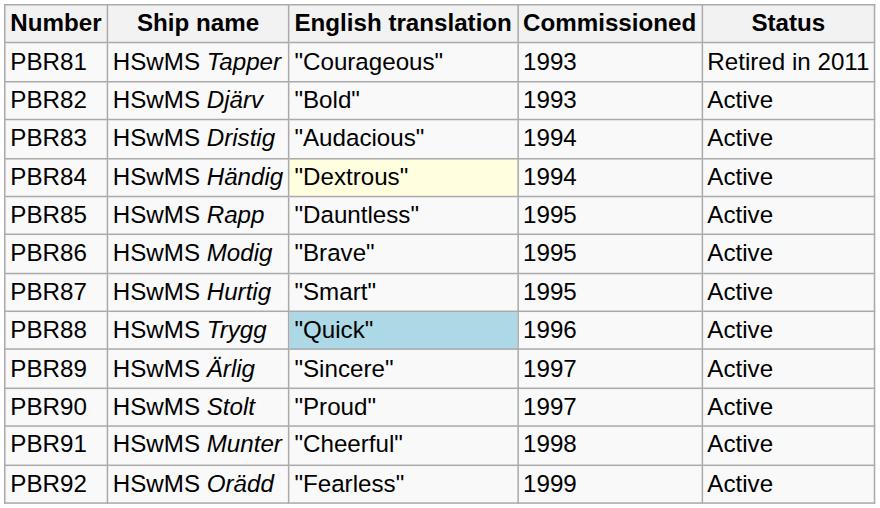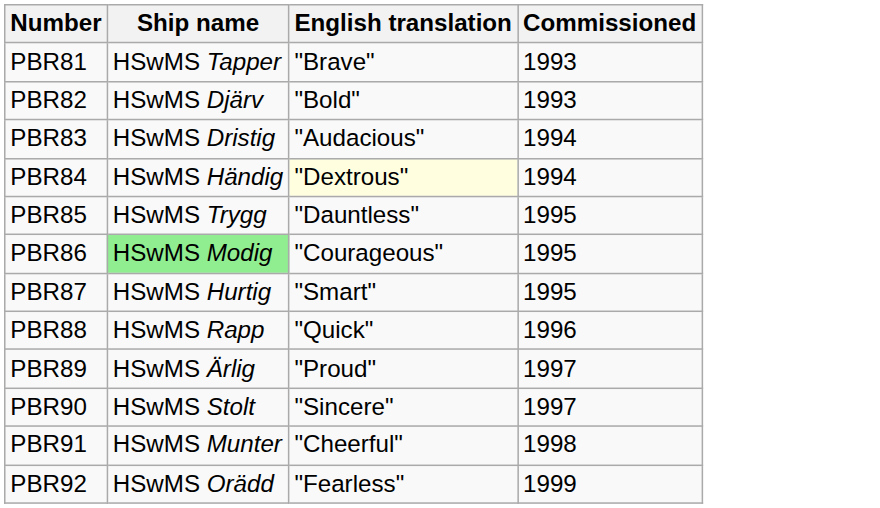- column: Status | Retired in 2011 | Active | Active | Active | Active | Active | Active | Active | Active | Active | Active | Active
PBR81 | English translation: "Courageous" -> "Brave"
PBR85 | Ship name: HSwMS Rapp -> HSwMS Trygg
PBR86 | Ship name: no background -> lightgreen background
PBR86 | English translation: "Brave" -> "Courageous"
PBR88 | Ship name: HSwMS Trygg -> HSwMS Rapp
PBR88 | English translation: lightblue background -> no background
PBR89 | English translation: "Sincere" -> "Proud"
PBR90 | English translation: "Proud" -> "Sincere"
